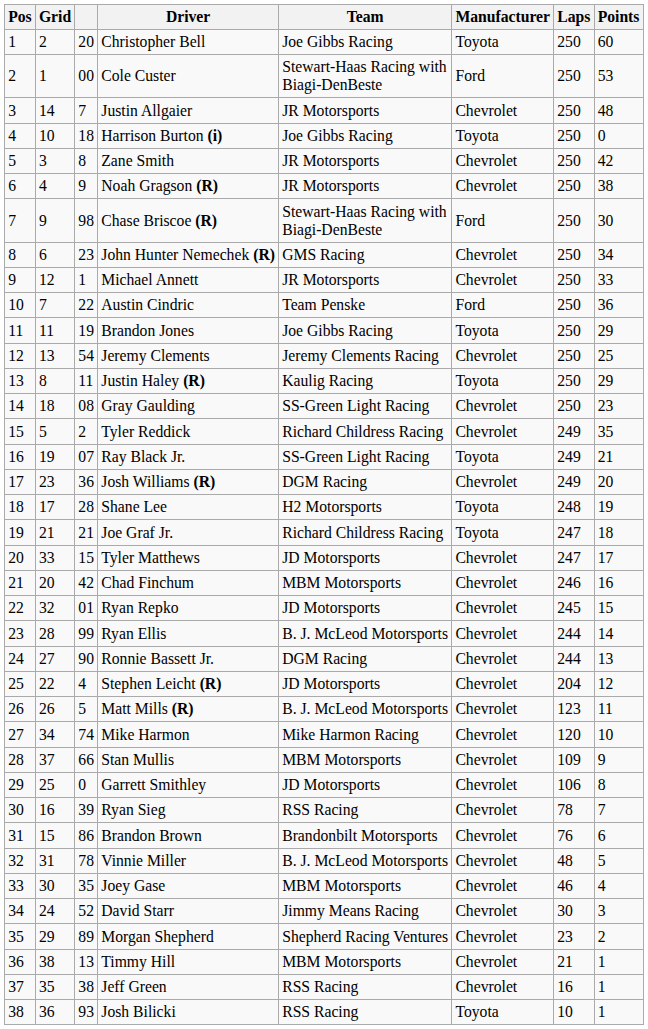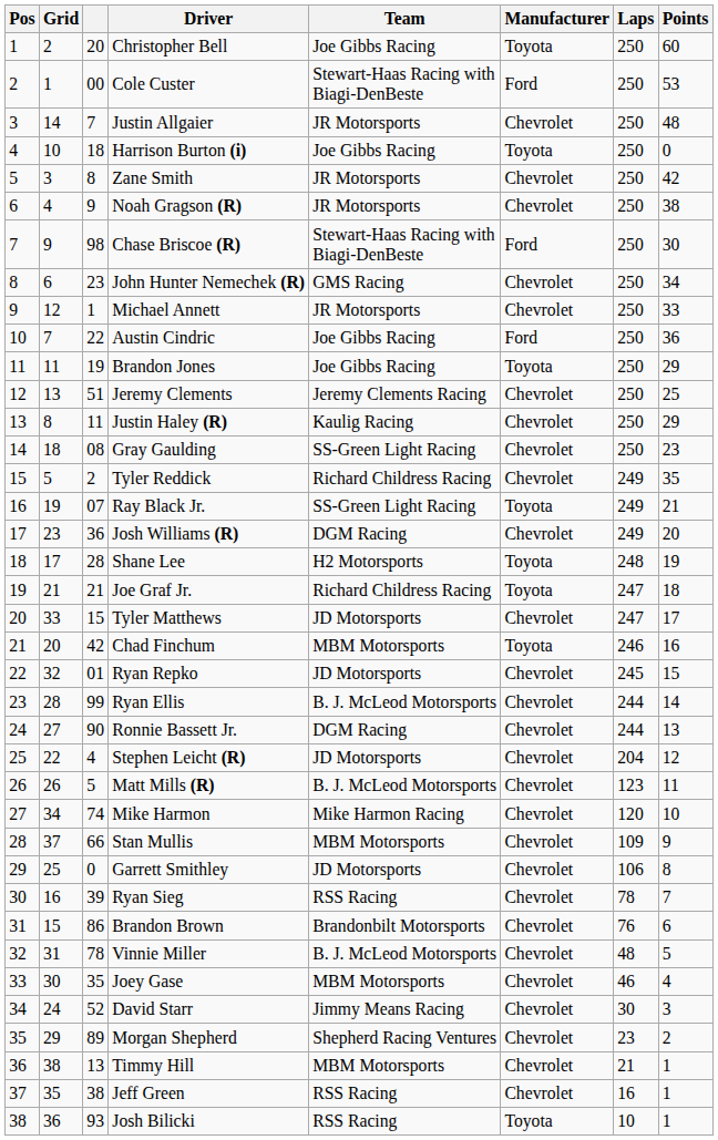Austin Cindric | Team: Team Penske -> Joe Gibbs Racing
Jeremy Clements | column 3: 54 -> 51
Justin Haley (R) | Manufacturer: Toyota -> Chevrolet
Chad Finchum | Manufacturer: Chevrolet -> Toyota
